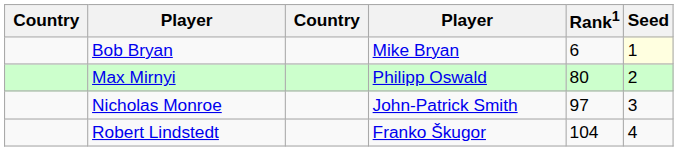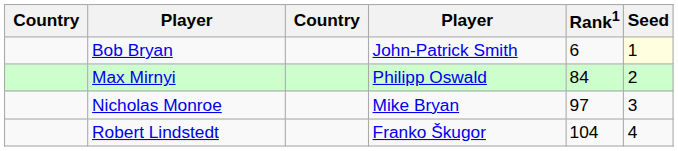Bob Bryan | column 4: Mike Bryan -> John-Patrick Smith
Max Mirnyi | Rank1: 80 -> 84
Nicholas Monroe | column 4: John-Patrick Smith -> Mike Bryan
